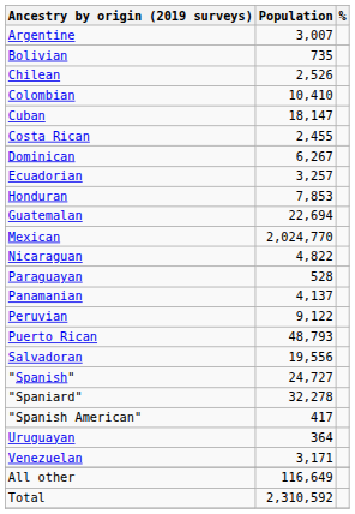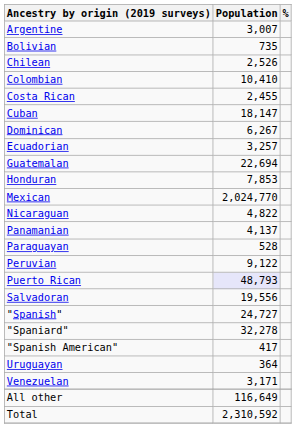rows swapped: Costa Rican <-> Cuban
rows swapped: Guatemalan <-> Honduran
rows swapped: Panamanian <-> Paraguayan
Puerto Rican | Population: no background -> lavender background
